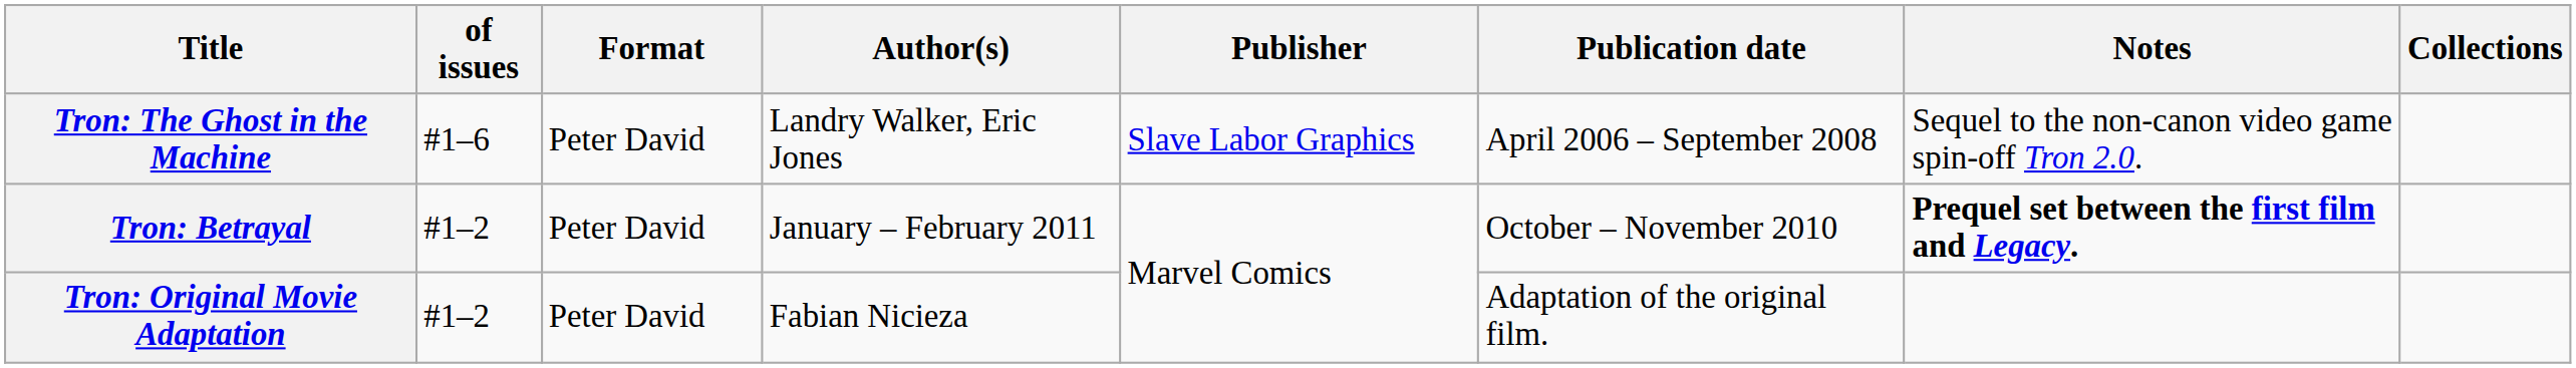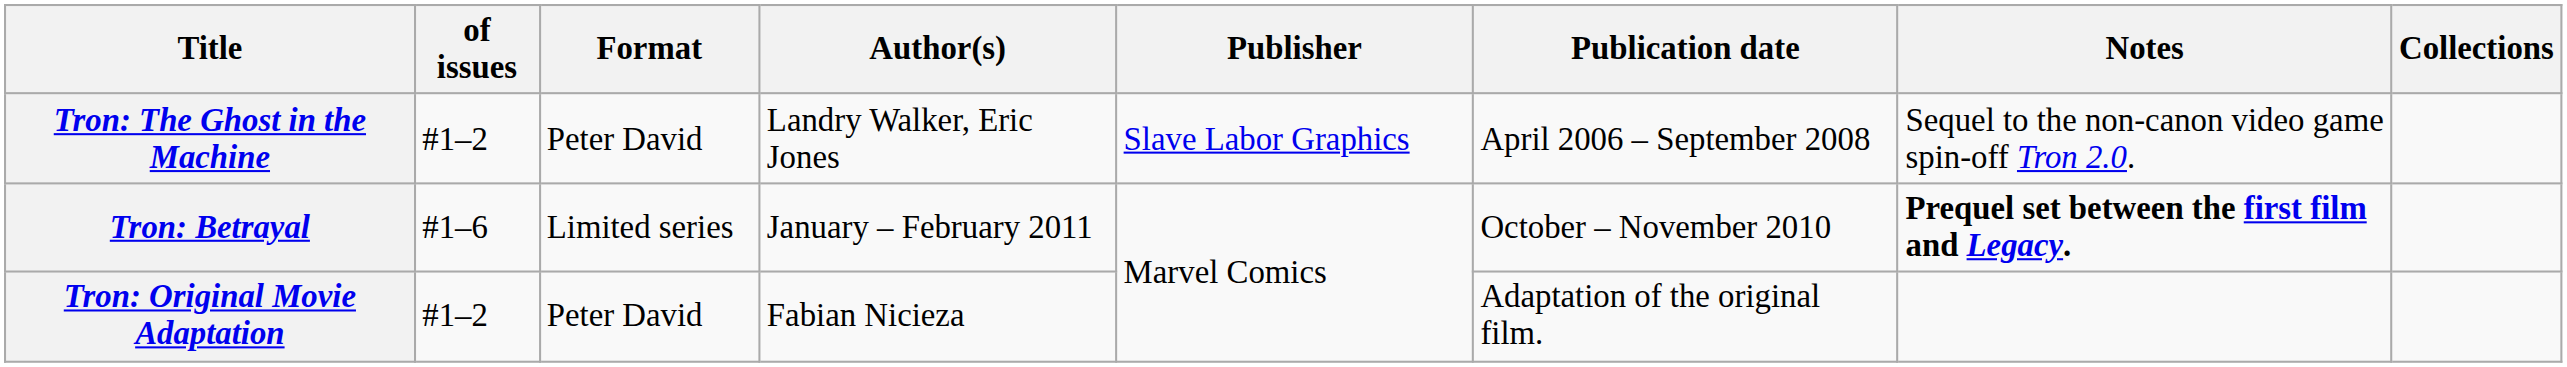Tron: The Ghost in the Machine | of issues: #1–6 -> #1–2
Tron: Betrayal | of issues: #1–2 -> #1–6
Tron: Betrayal | Format: Peter David -> Limited series
